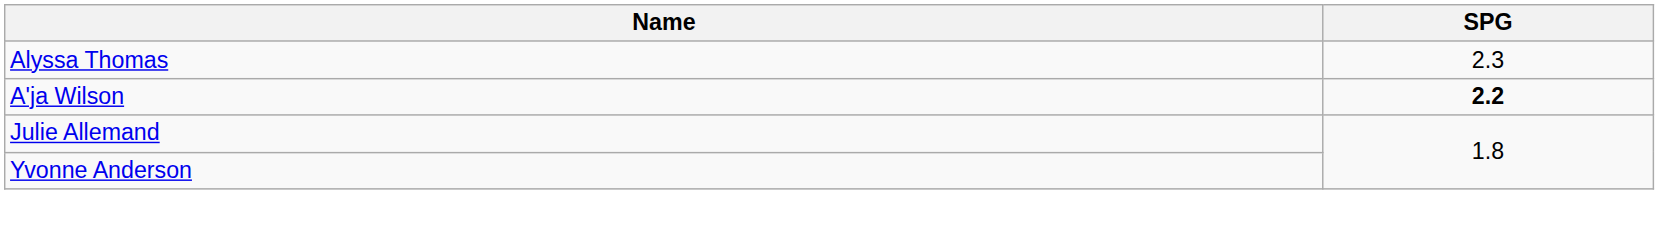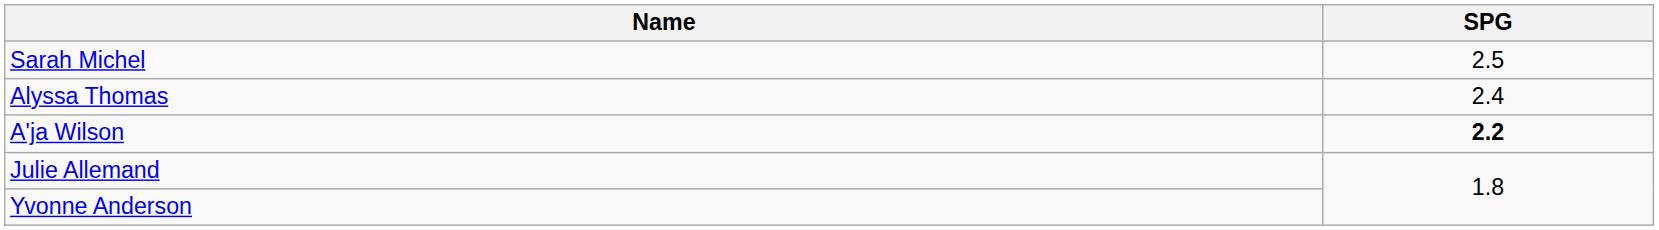+ row: Sarah Michel | 2.5
Alyssa Thomas | SPG: 2.3 -> 2.4
